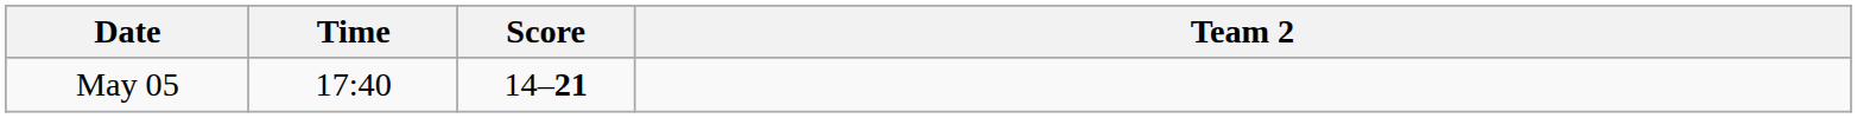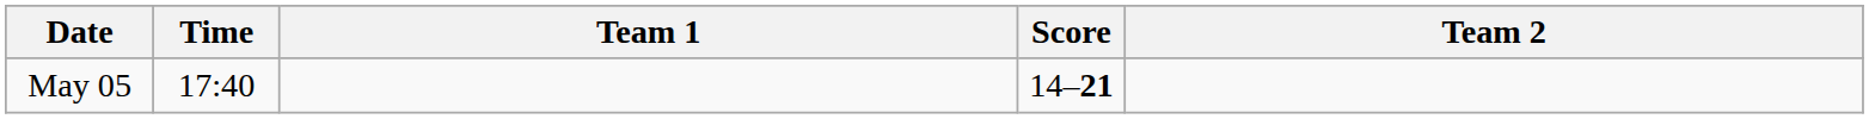+ column: Team 1
